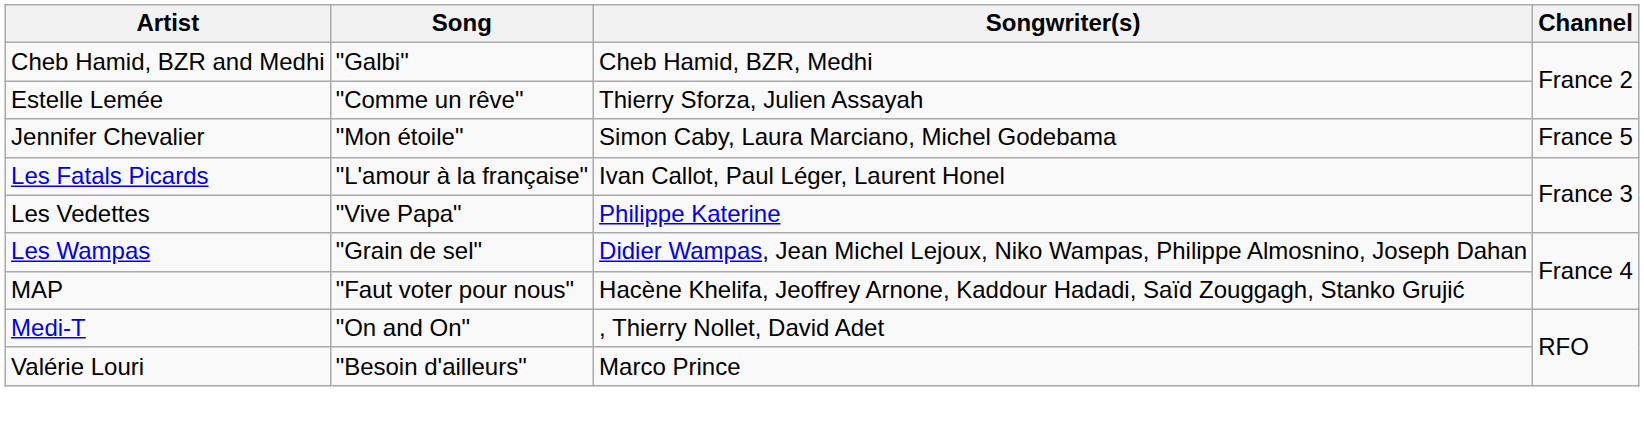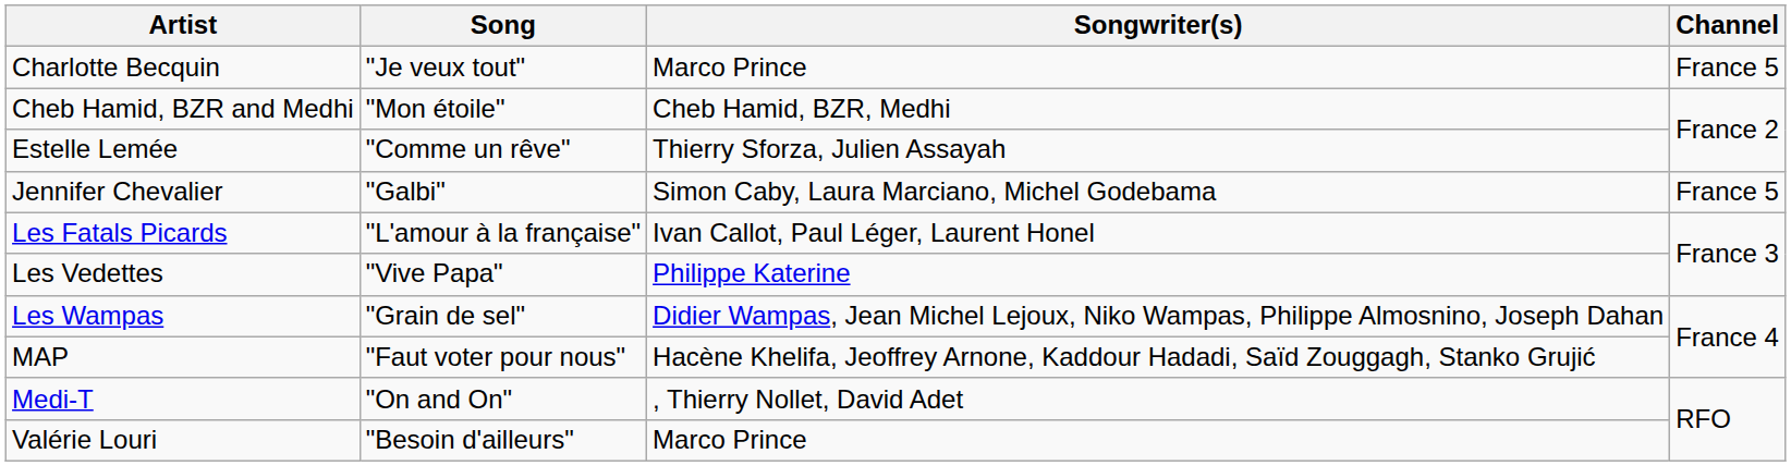+ row: Charlotte Becquin | "Je veux tout" | Marco Prince | France 5
Cheb Hamid, BZR and Medhi | Song: "Galbi" -> "Mon étoile"
Jennifer Chevalier | Song: "Mon étoile" -> "Galbi"
